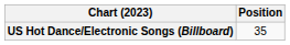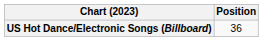US Hot Dance/Electronic Songs (Billboard) | Position: 35 -> 36
